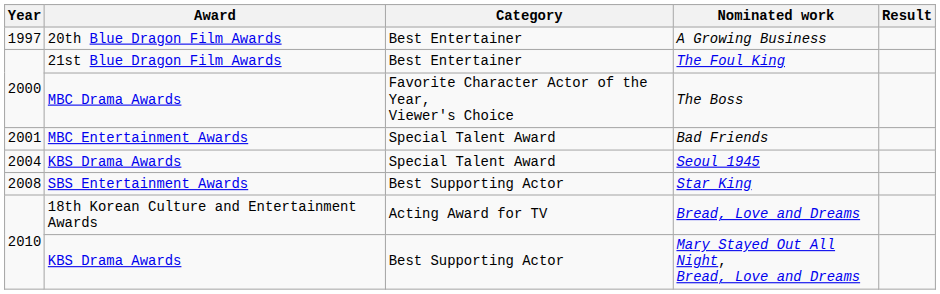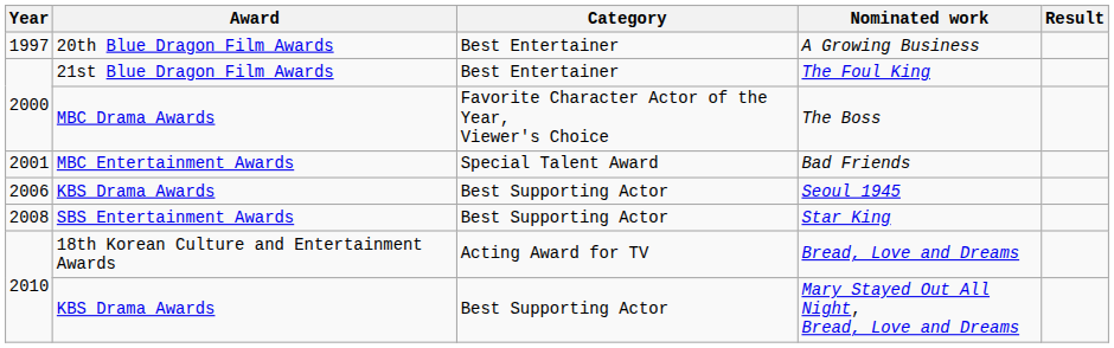Seoul 1945 | Year: 2004 -> 2006
Seoul 1945 | Category: Special Talent Award -> Best Supporting Actor
